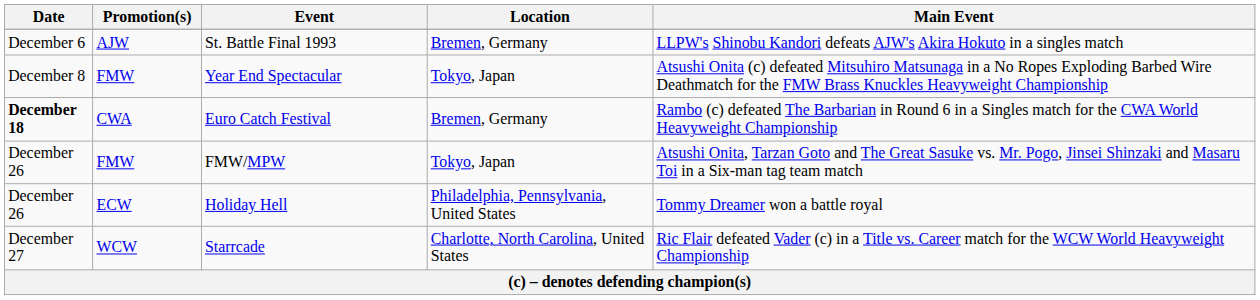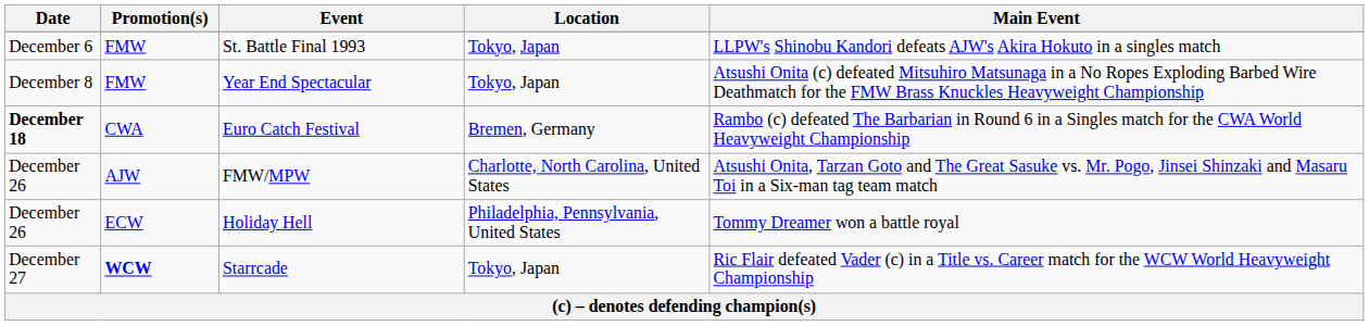St. Battle Final 1993 | Promotion(s): AJW -> FMW
St. Battle Final 1993 | Location: Bremen, Germany -> Tokyo, Japan
FMW/MPW | Promotion(s): FMW -> AJW
FMW/MPW | Location: Tokyo, Japan -> Charlotte, North Carolina, United States
Starrcade | Promotion(s): normal -> bold
Starrcade | Location: Charlotte, North Carolina, United States -> Tokyo, Japan
